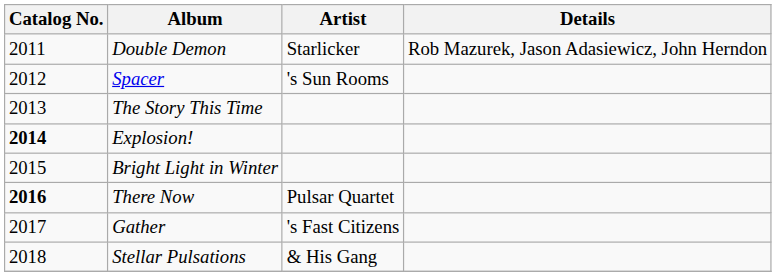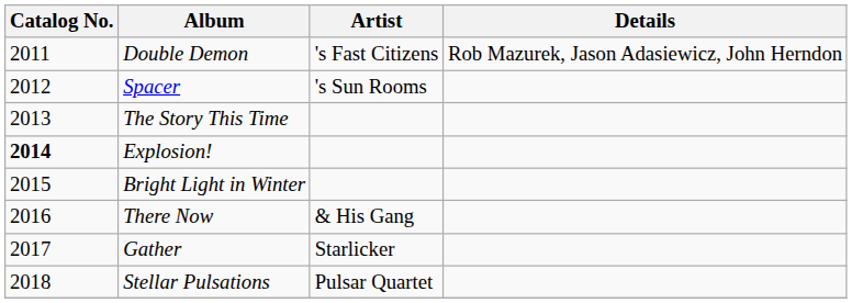Double Demon | Artist: Starlicker -> 's Fast Citizens
There Now | Catalog No.: bold -> normal
There Now | Artist: Pulsar Quartet -> & His Gang
Gather | Artist: 's Fast Citizens -> Starlicker
Stellar Pulsations | Artist: & His Gang -> Pulsar Quartet
